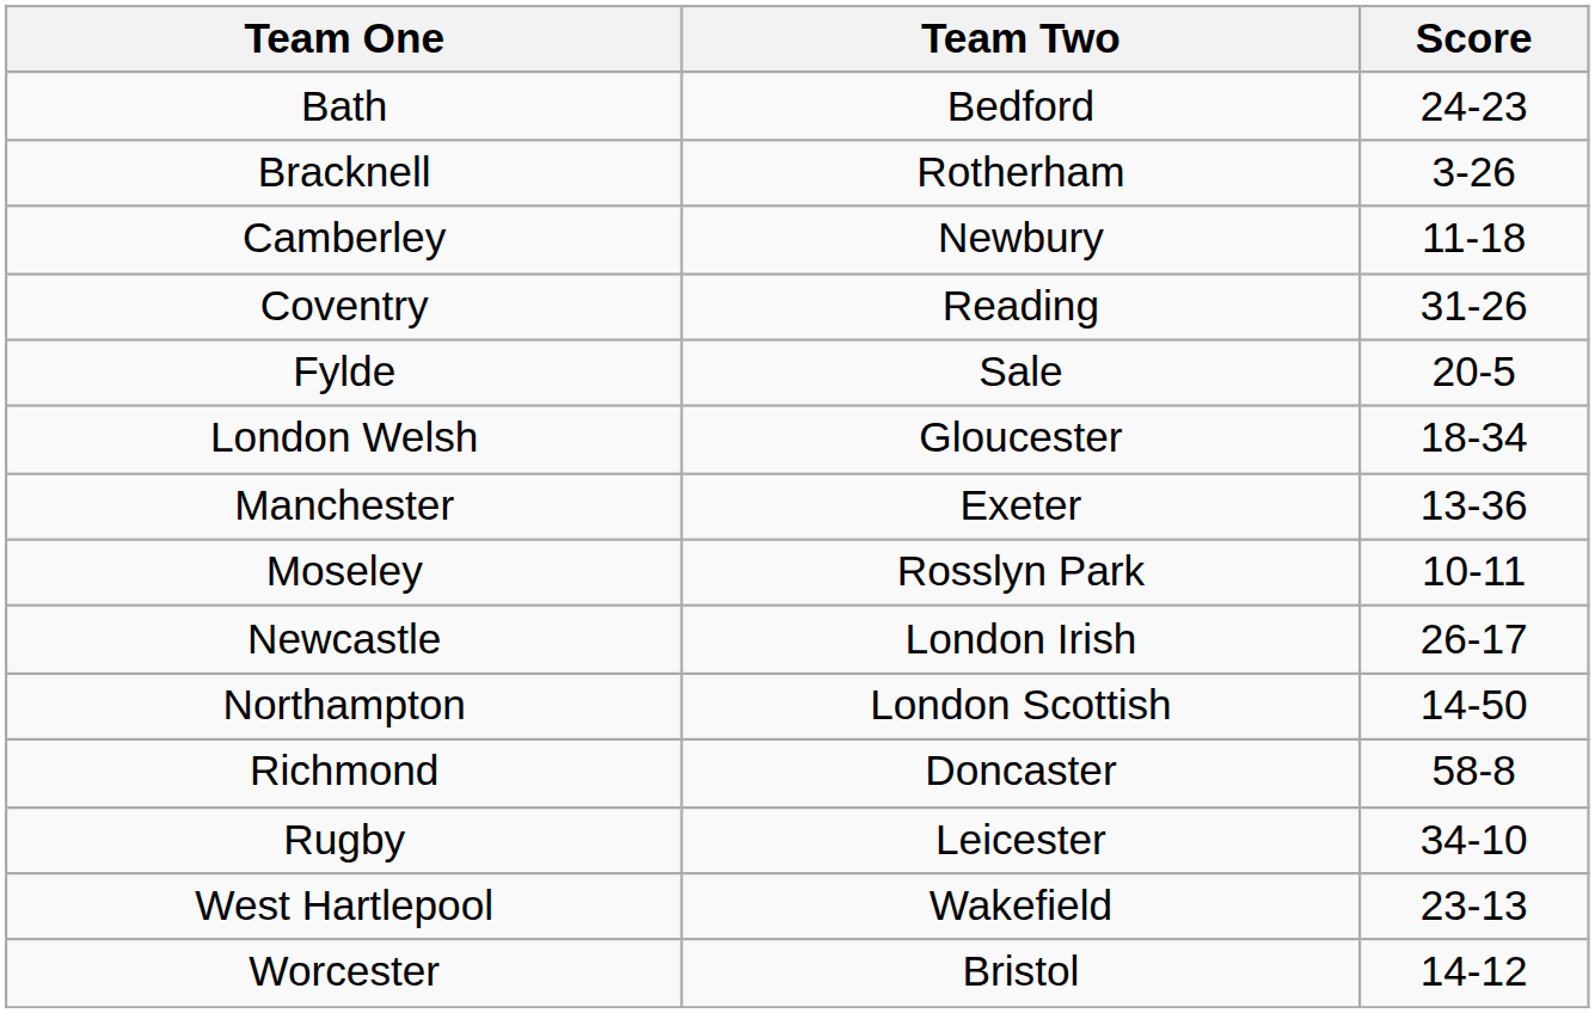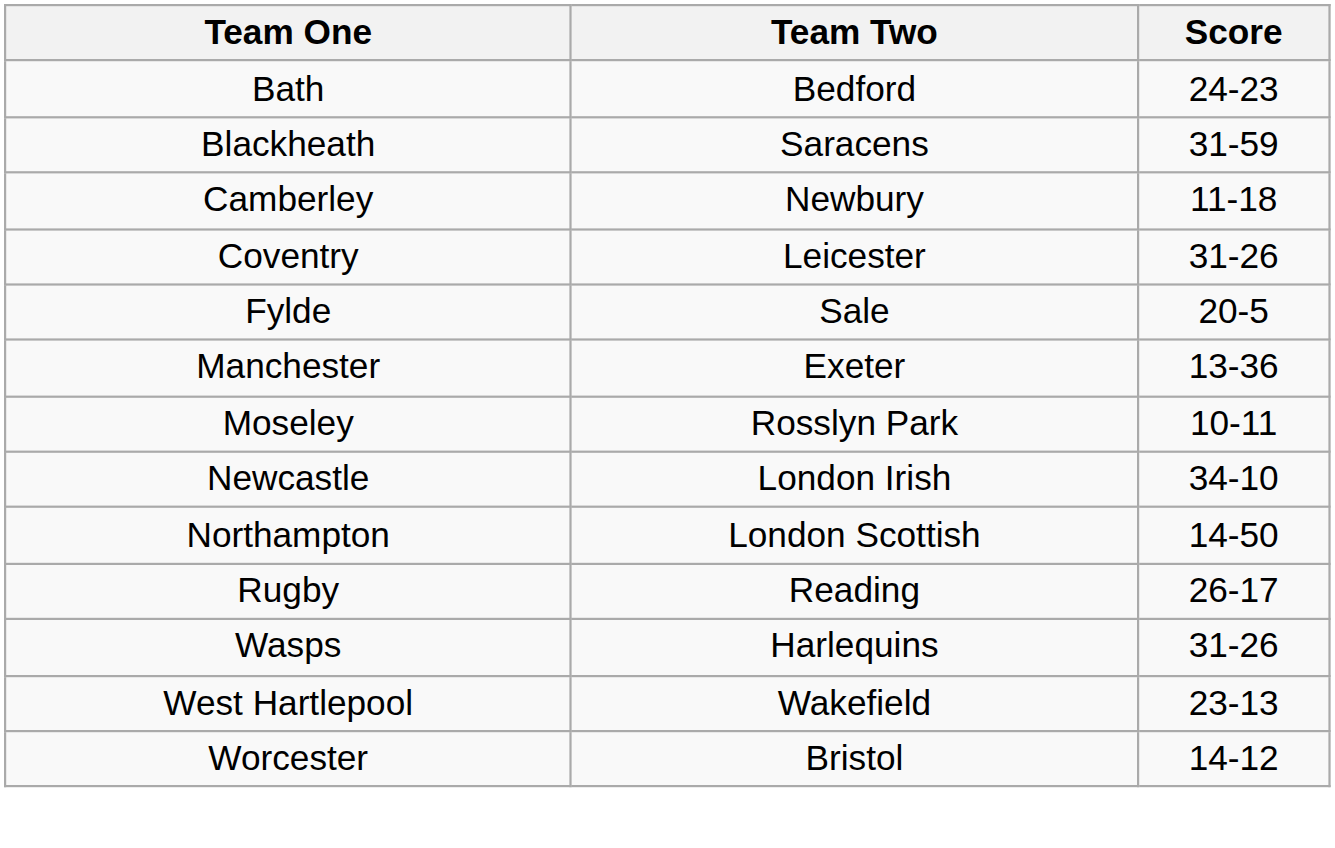+ row: Blackheath | Saracens | 31-59
- row: Bracknell | Rotherham | 3-26
Coventry | Team Two: Reading -> Leicester
- row: London Welsh | Gloucester | 18-34
Newcastle | Score: 26-17 -> 34-10
- row: Richmond | Doncaster | 58-8
Rugby | Team Two: Leicester -> Reading
Rugby | Score: 34-10 -> 26-17
+ row: Wasps | Harlequins | 31-26
